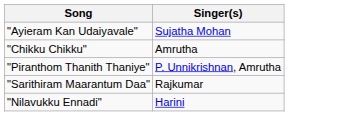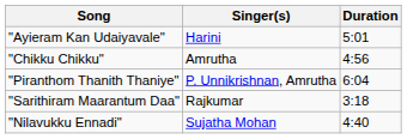+ column: Duration | 5:01 | 4:56 | 6:04 | 3:18 | 4:40
"Ayieram Kan Udaiyavale" | Singer(s): Sujatha Mohan -> Harini
"Nilavukku Ennadi" | Singer(s): Harini -> Sujatha Mohan
